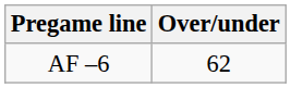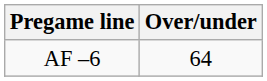AF –6 | Over/under: 62 -> 64
